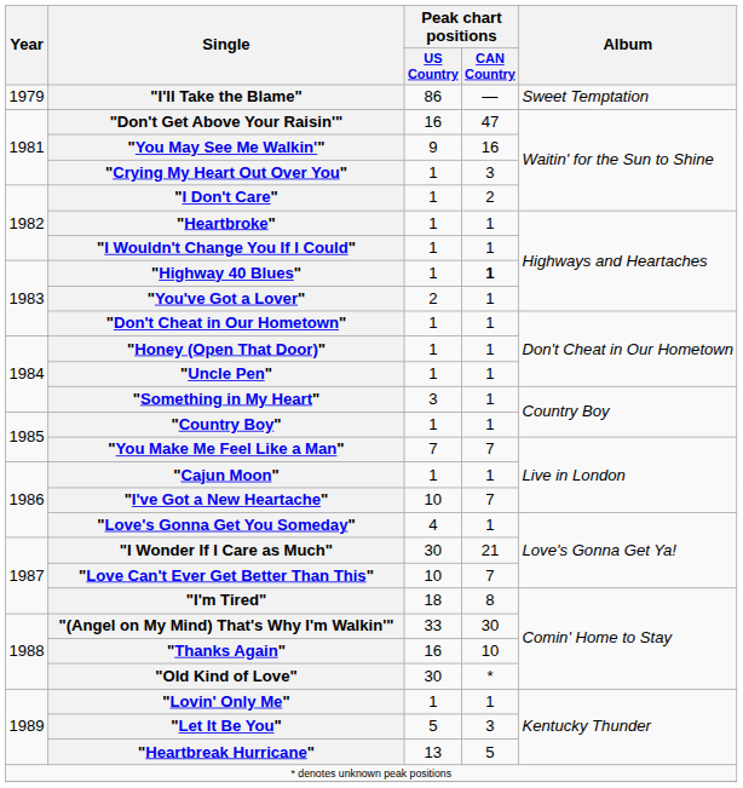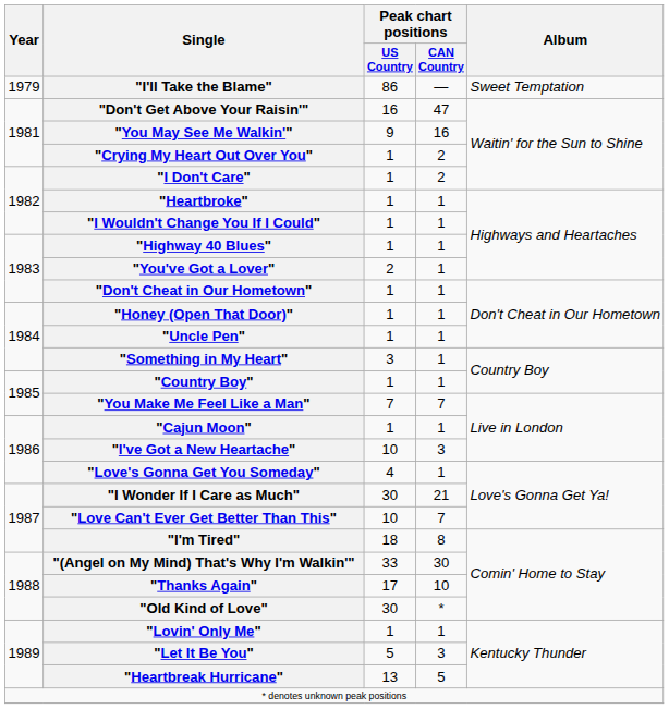"Crying My Heart Out Over You" | Peak chart positions / CAN Country: 3 -> 2
"Highway 40 Blues" | Peak chart positions / CAN Country: bold -> normal
"I've Got a New Heartache" | Peak chart positions / CAN Country: 7 -> 3
"Thanks Again" | Peak chart positions / US Country: 16 -> 17
